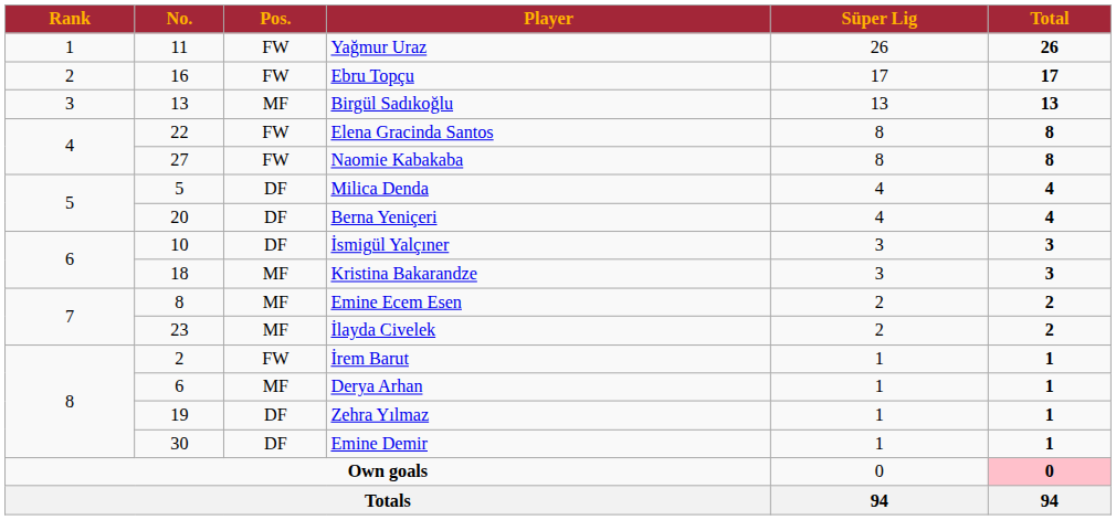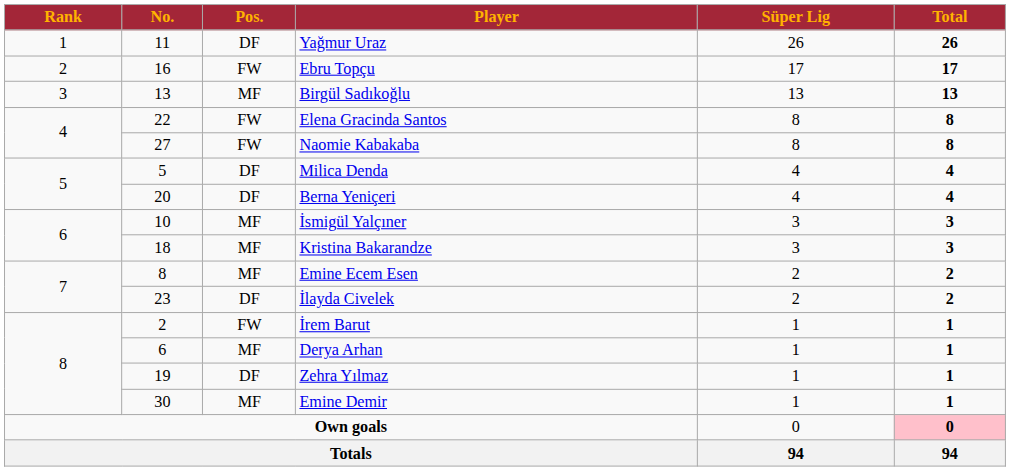Yağmur Uraz | Pos.: FW -> DF
İsmigül Yalçıner | Pos.: DF -> MF
İlayda Civelek | Pos.: MF -> DF
Emine Demir | Pos.: DF -> MF
